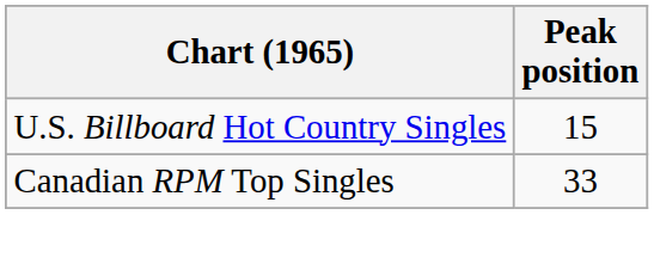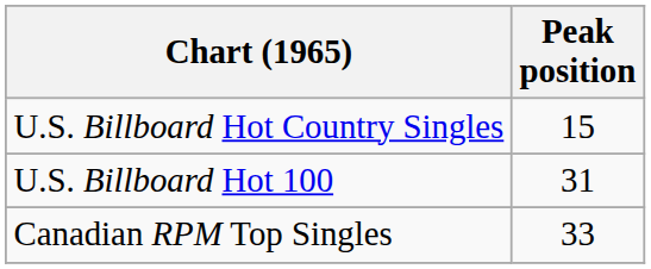+ row: U.S. Billboard Hot 100 | 31
